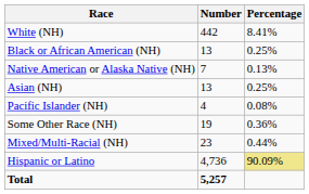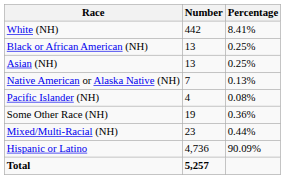rows swapped: Native American or Alaska Native (NH) <-> Asian (NH)
Hispanic or Latino | Percentage: khaki background -> no background
